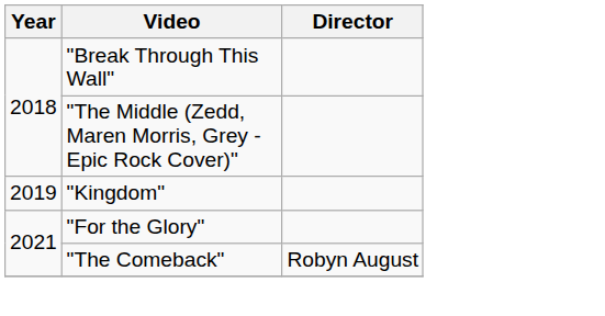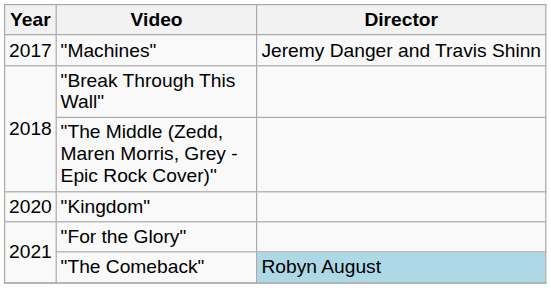+ row: 2017 | "Machines" | Jeremy Danger and Travis Shinn
"Kingdom" | Year: 2019 -> 2020
"The Comeback" | Director: no background -> lightblue background
